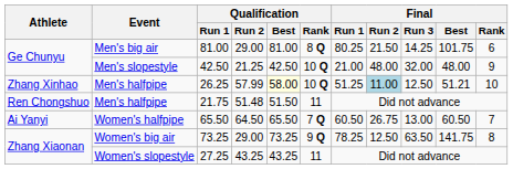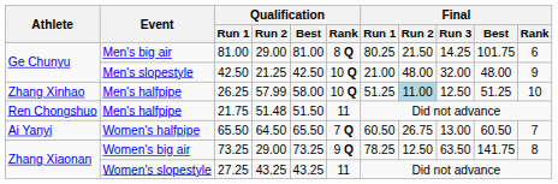26.25 | Qualification / Best: lightyellow background -> no background
26.25 | Final / Best: 51.21 -> 51.25
